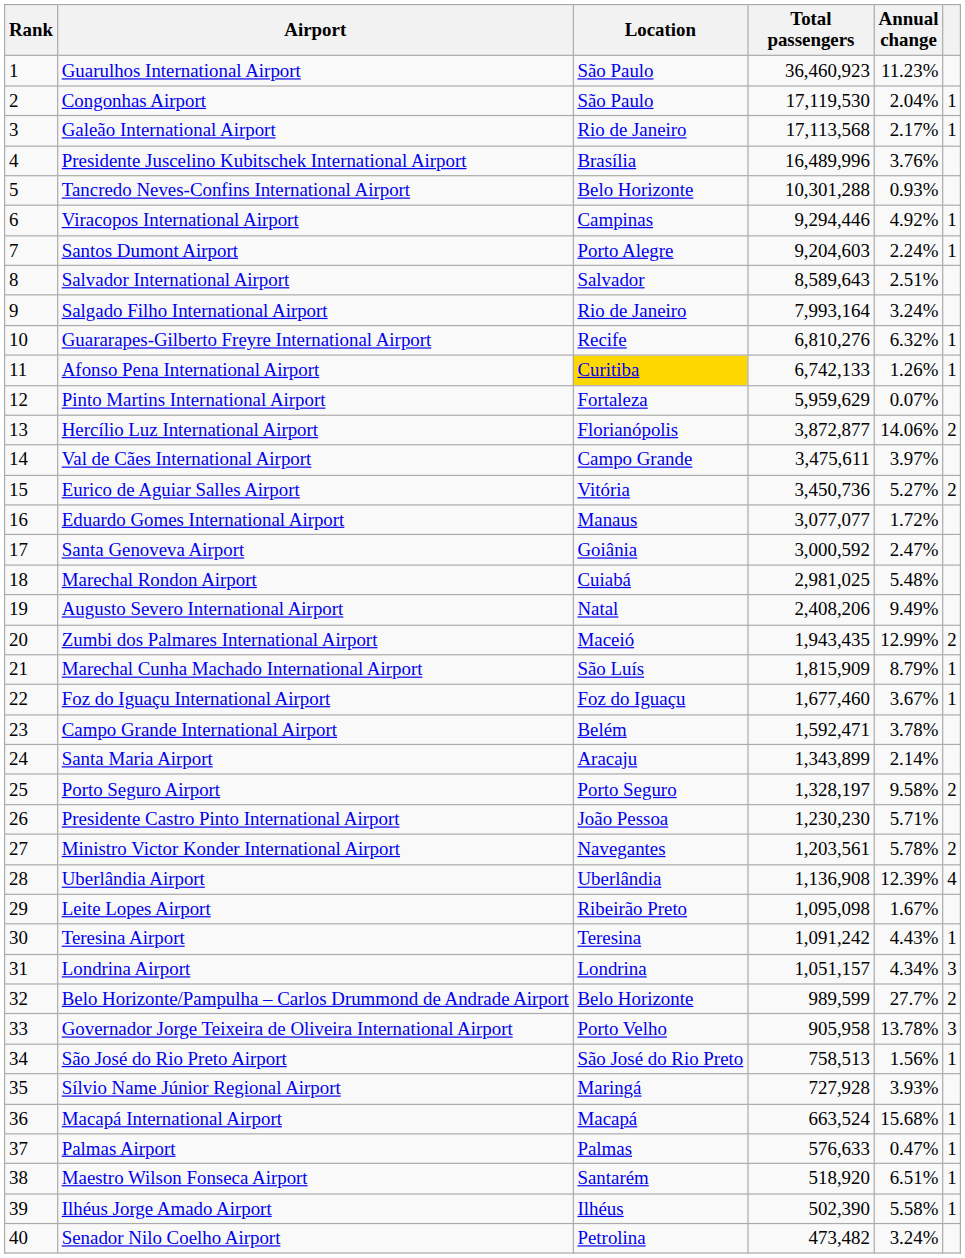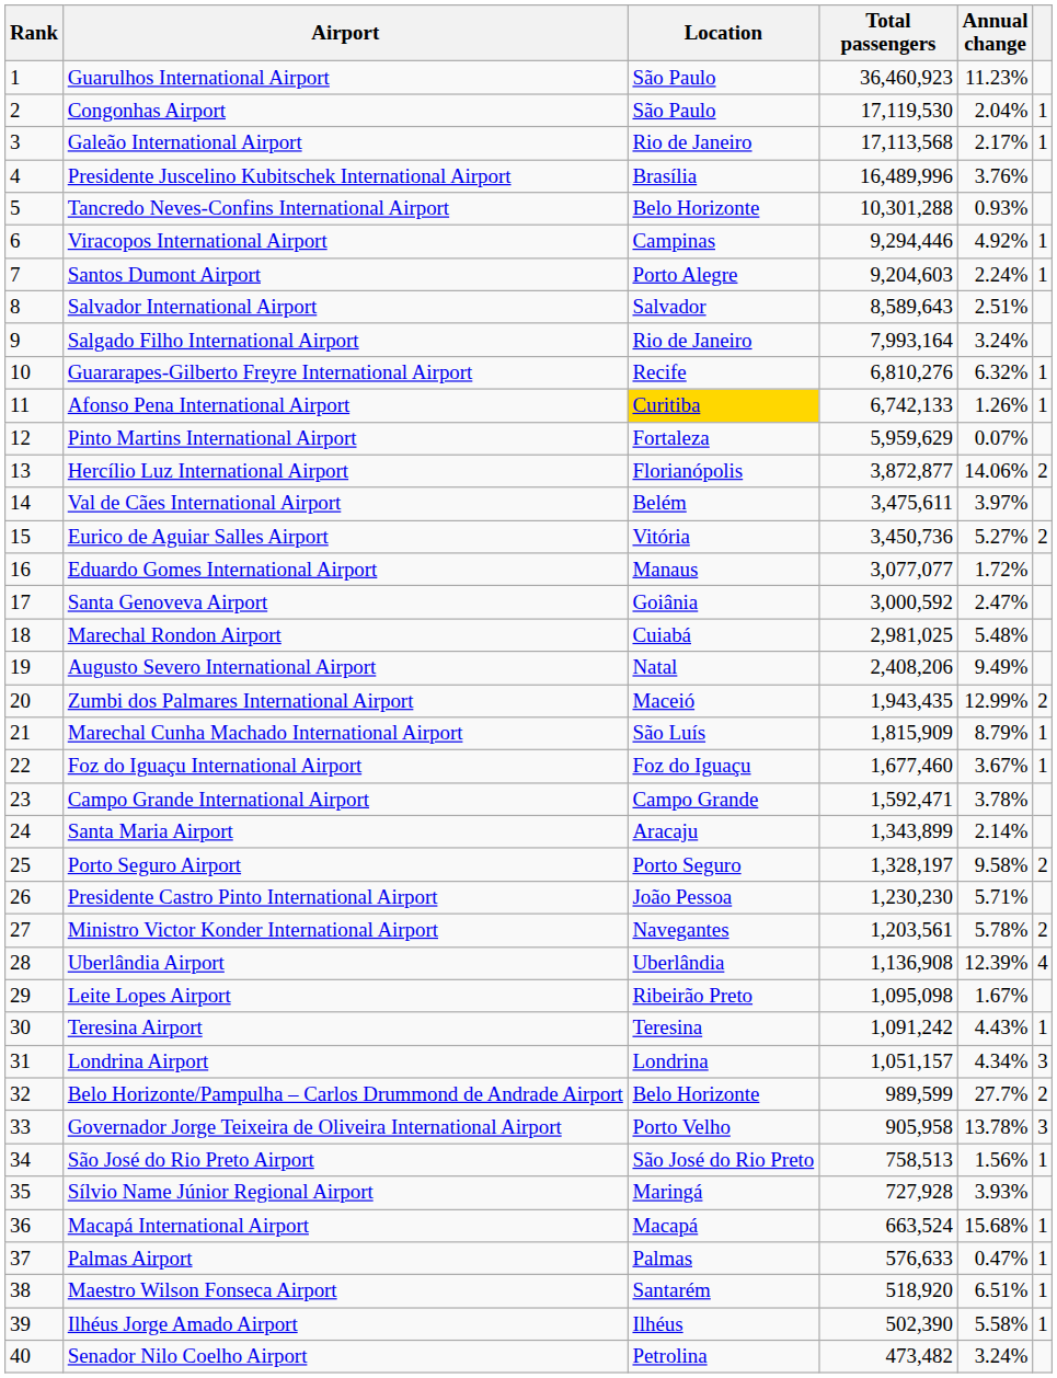Val de Cães International Airport | Location: Campo Grande -> Belém
Campo Grande International Airport | Location: Belém -> Campo Grande
